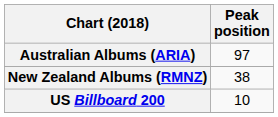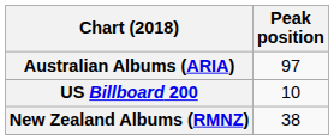rows swapped: New Zealand Albums (RMNZ) <-> US Billboard 200
